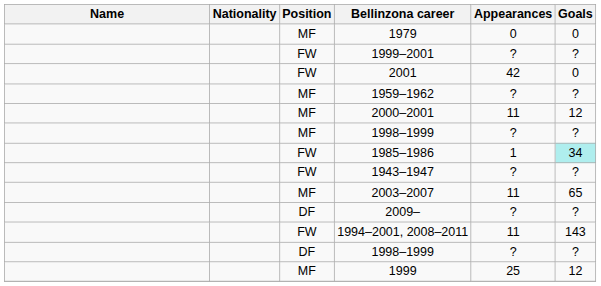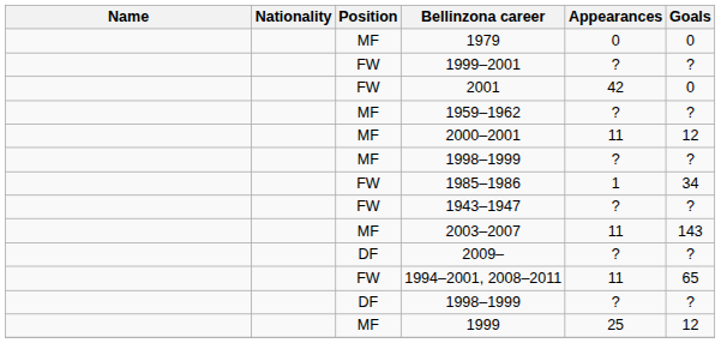1985–1986 | Goals: paleturquoise background -> no background
2003–2007 | Goals: 65 -> 143
1994–2001, 2008–2011 | Goals: 143 -> 65
